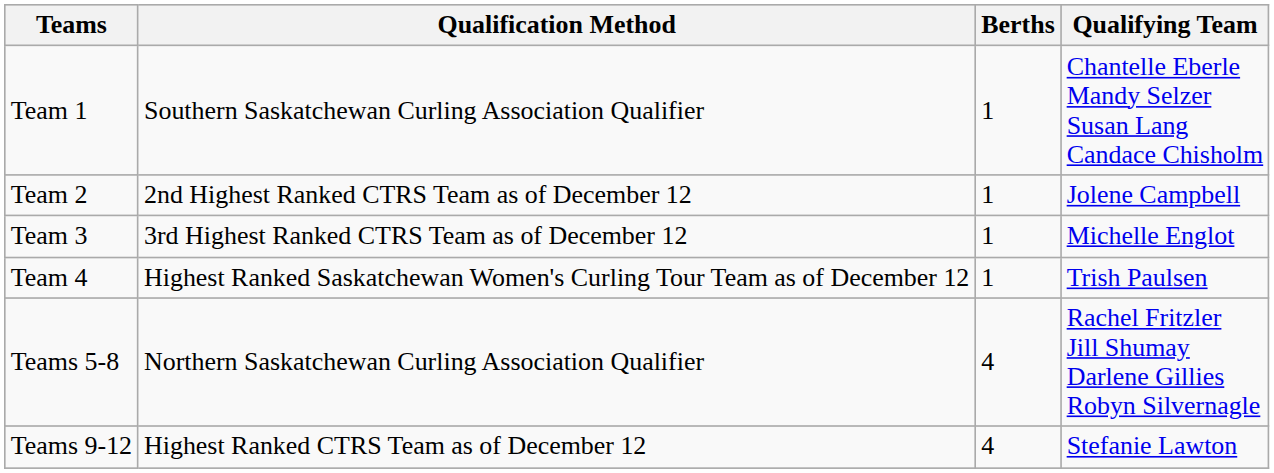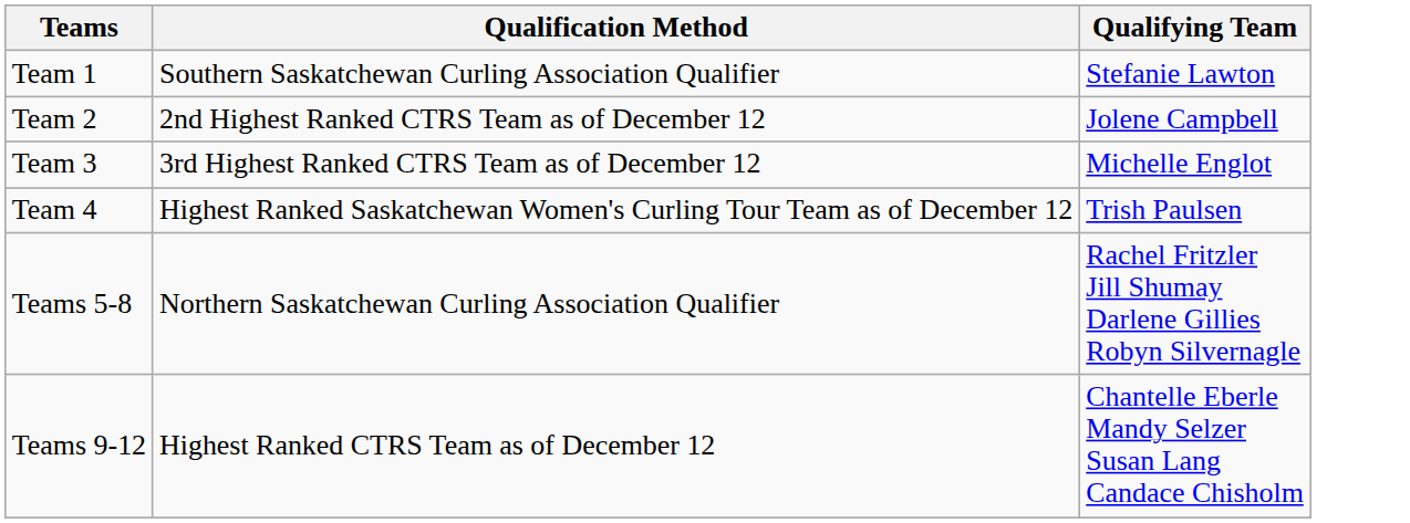- column: Berths | 1 | 1 | 1 | 1 | 4 | 4
Team 1 | Qualifying Team: Chantelle Eberle Mandy Selzer Susan Lang Candace Chisholm -> Stefanie Lawton
Teams 9-12 | Qualifying Team: Stefanie Lawton -> Chantelle Eberle Mandy Selzer Susan Lang Candace Chisholm
